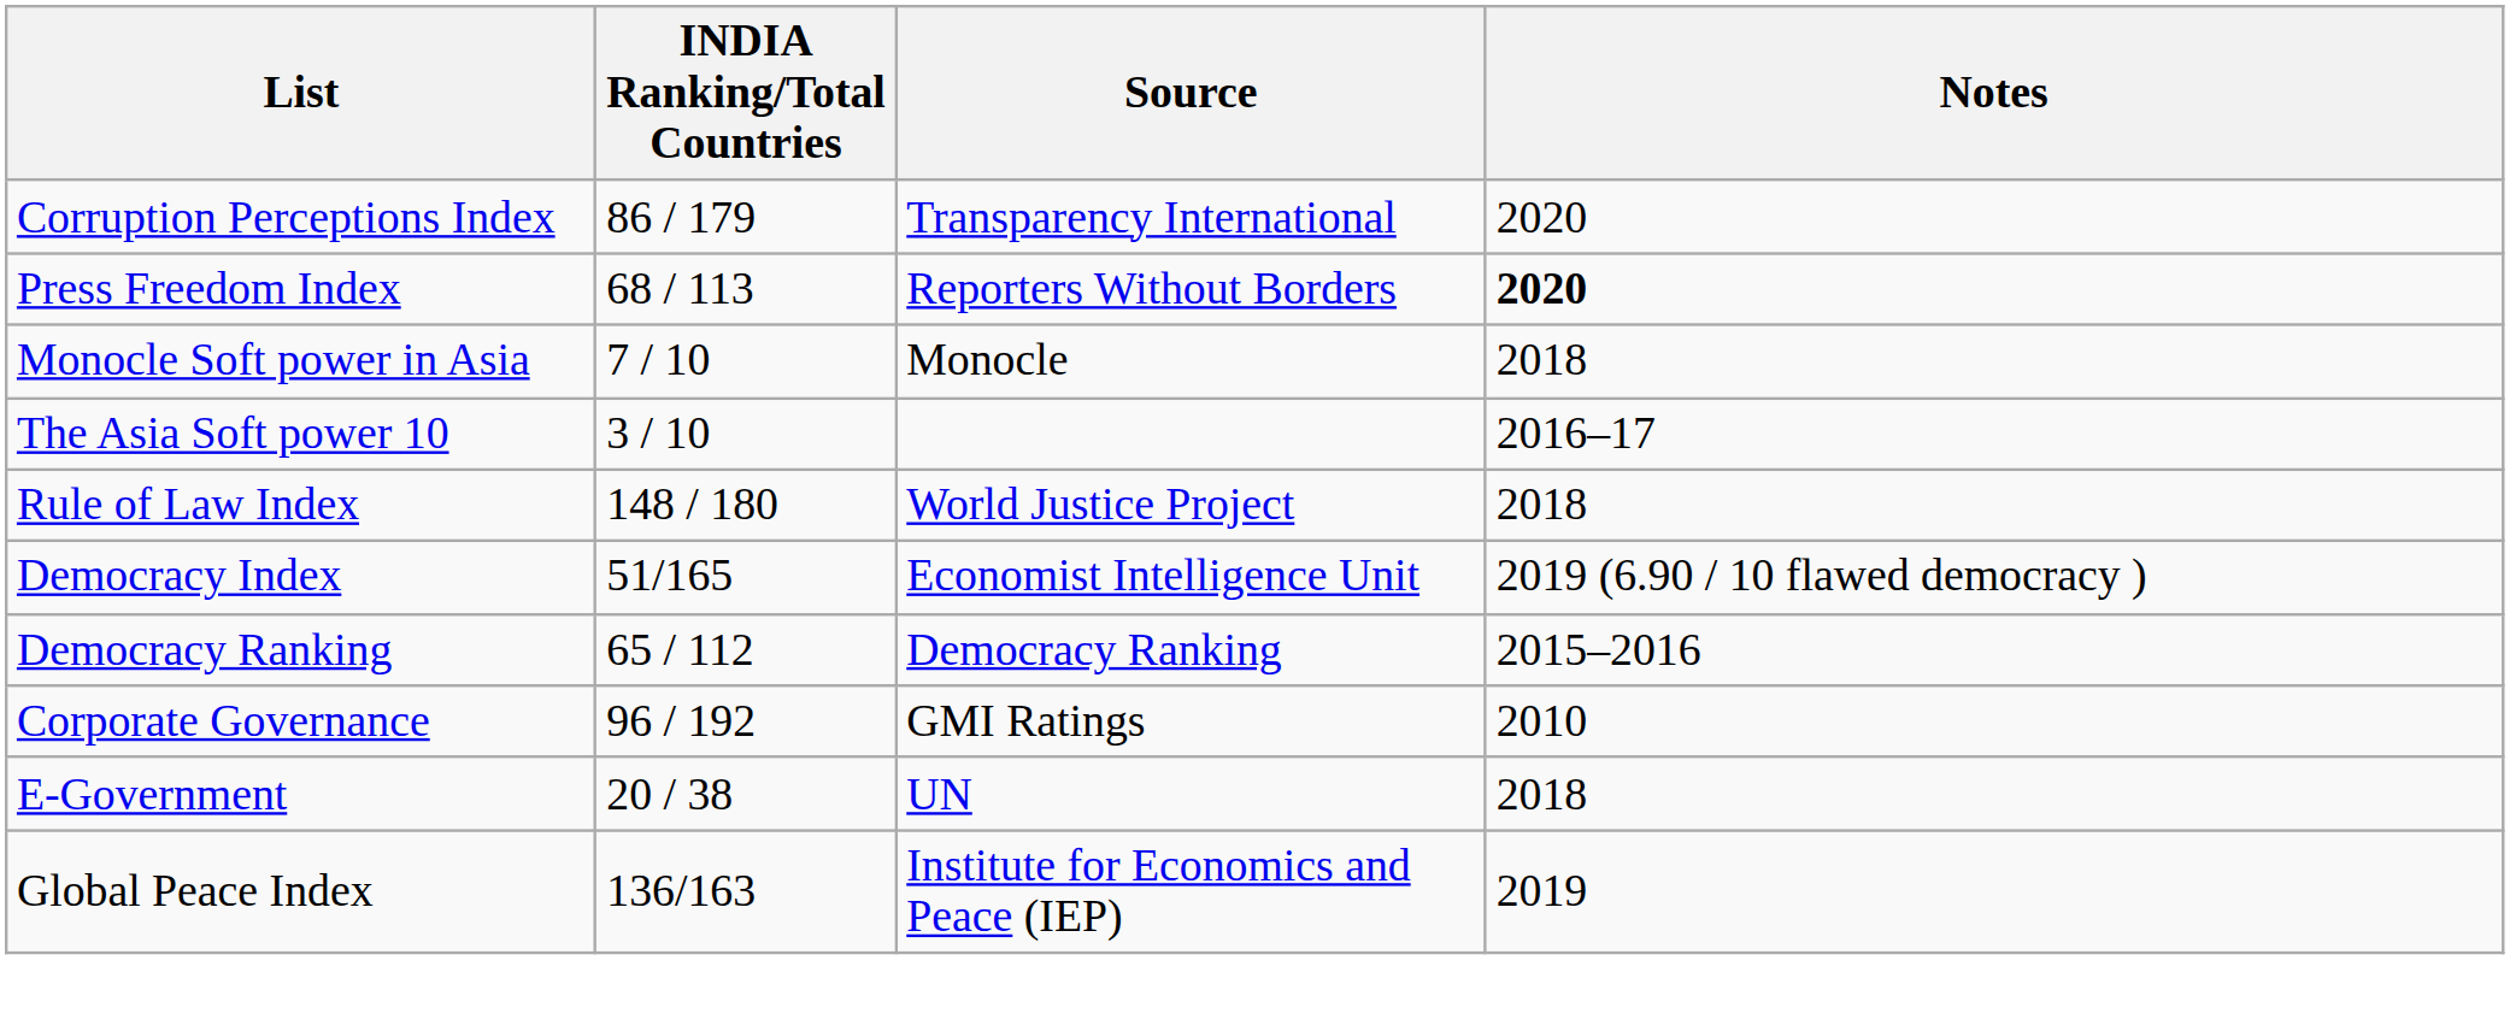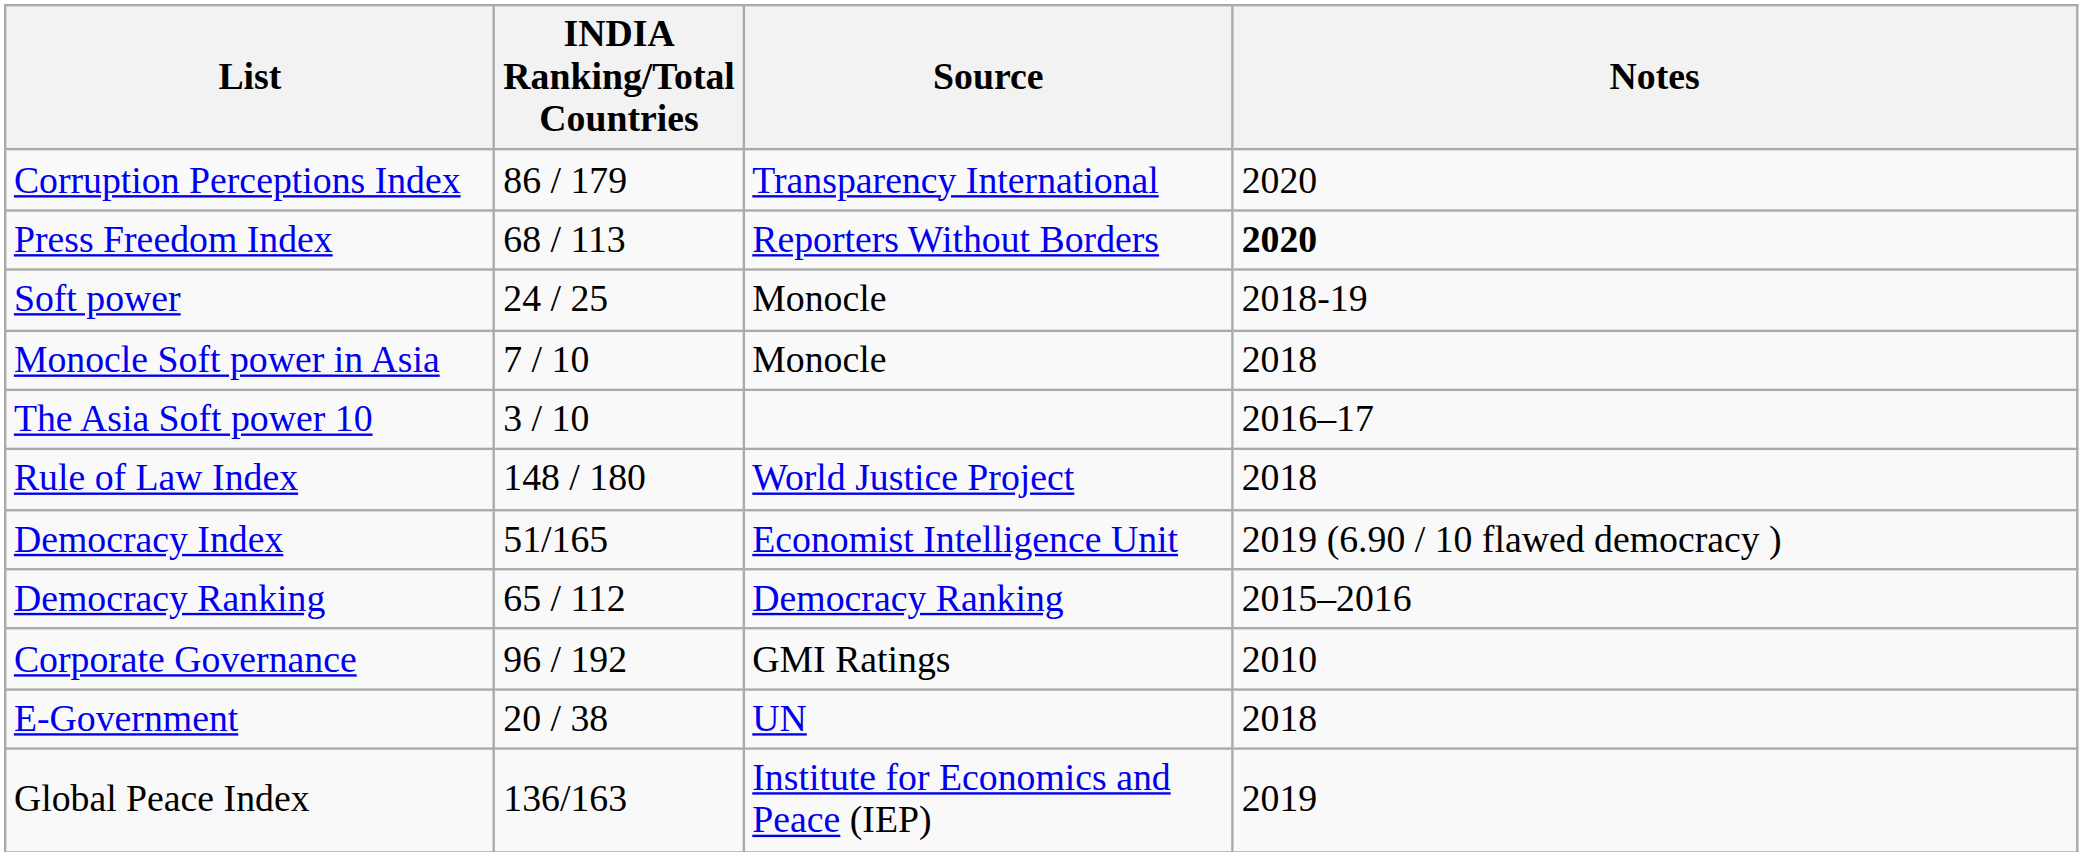+ row: Soft power | 24 / 25 | Monocle | 2018-19
